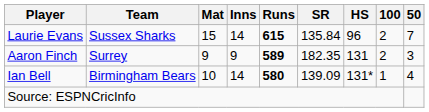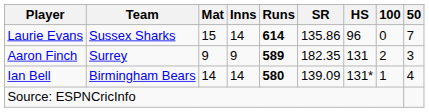Laurie Evans | Runs: 615 -> 614
Laurie Evans | SR: 135.84 -> 135.86
Laurie Evans | 100: 2 -> 0
Ian Bell | Mat: 10 -> 14
